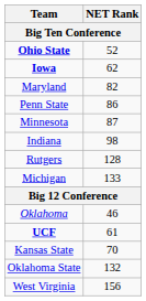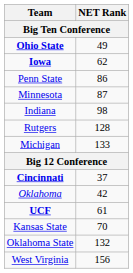Ohio State | NET Rank: 52 -> 49
- row: Maryland | 82
+ row: Cincinnati | 37
Oklahoma | NET Rank: 46 -> 42
